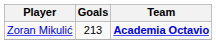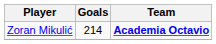Zoran Mikulić | Goals: 213 -> 214
